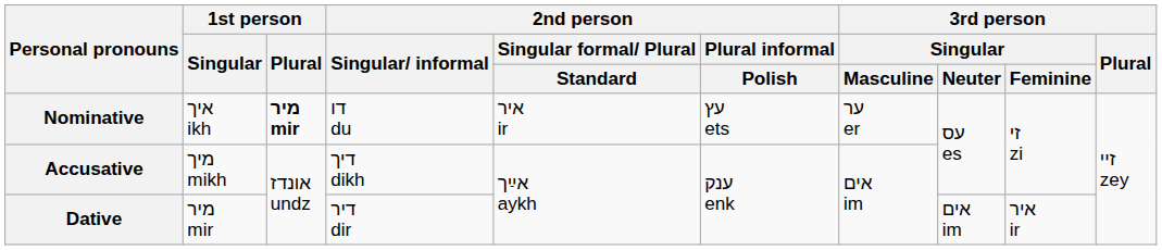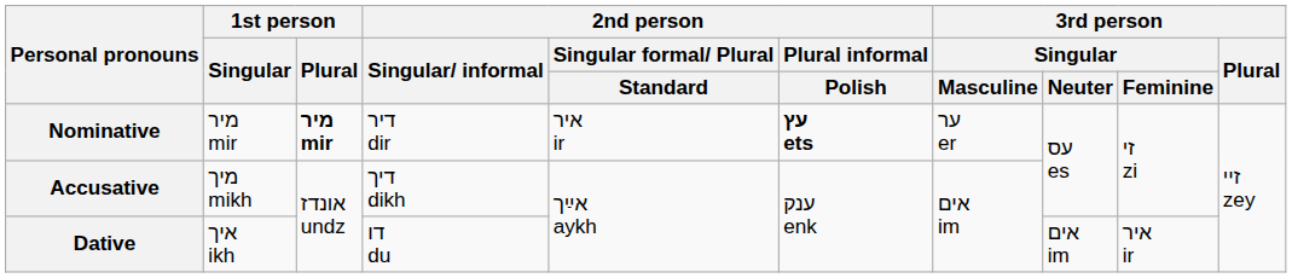Nominative | 1st person / Singular: איך ikh -> מיר mir
Nominative | 2nd person / Singular/ informal: דו du -> דיר dir
Nominative | 2nd person / Plural informal / Polish: normal -> bold
Dative | 1st person / Singular: מיר mir -> איך ikh
Dative | 2nd person / Singular/ informal: דיר dir -> דו du
